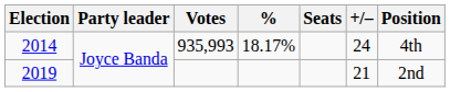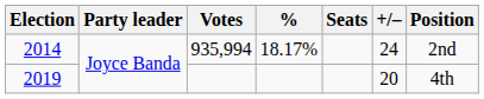2014 | Votes: 935,993 -> 935,994
2014 | Position: 4th -> 2nd
2019 | +/–: 21 -> 20
2019 | Position: 2nd -> 4th
